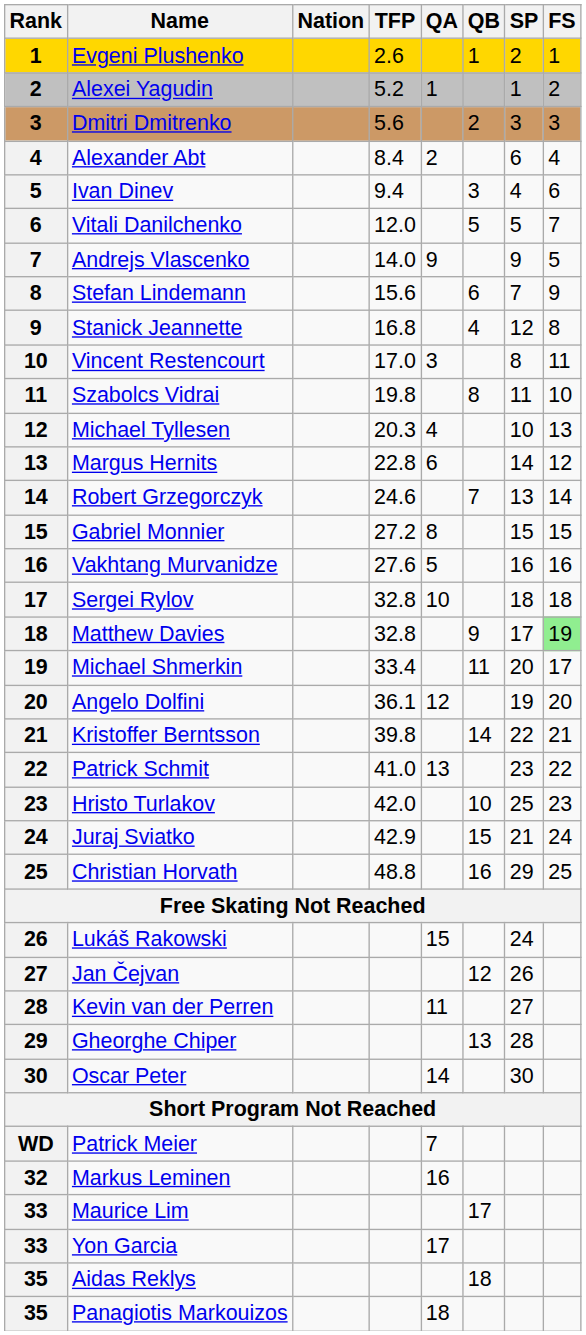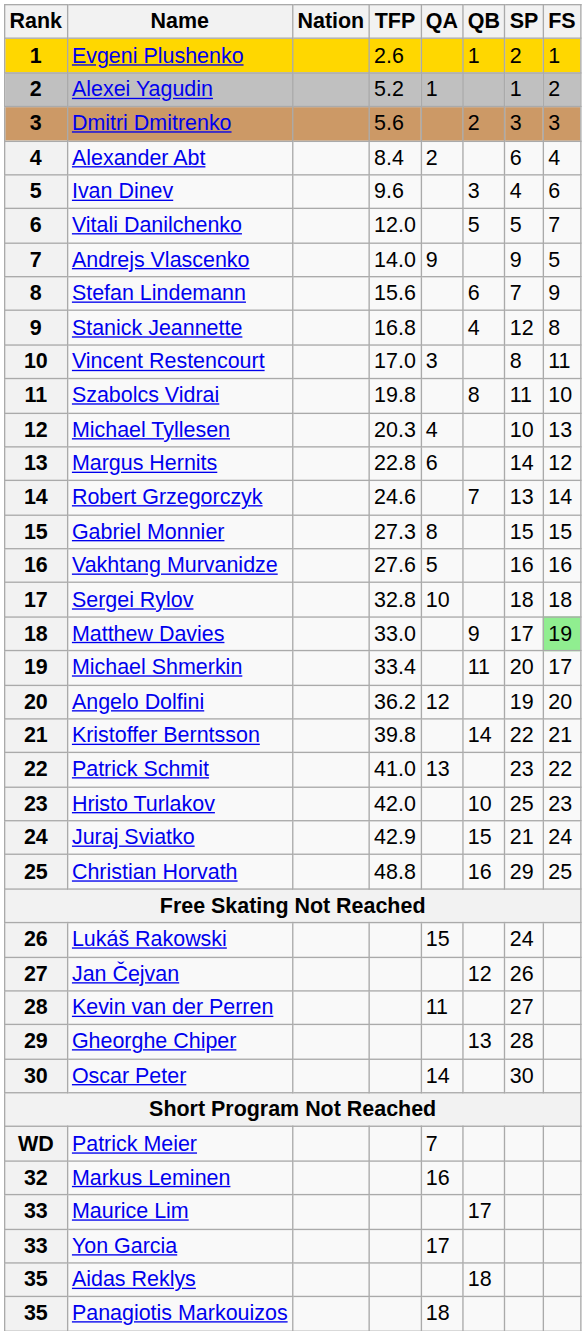Ivan Dinev | TFP: 9.4 -> 9.6
Gabriel Monnier | TFP: 27.2 -> 27.3
Matthew Davies | TFP: 32.8 -> 33.0
Angelo Dolfini | TFP: 36.1 -> 36.2
